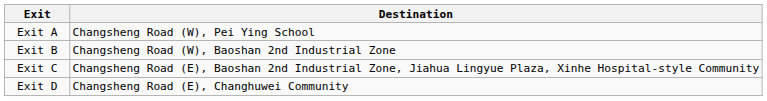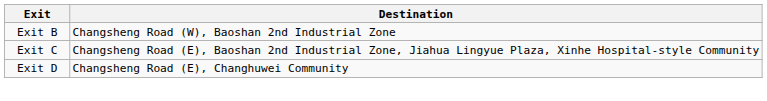- row: Exit A | Changsheng Road (W), Pei Ying School
